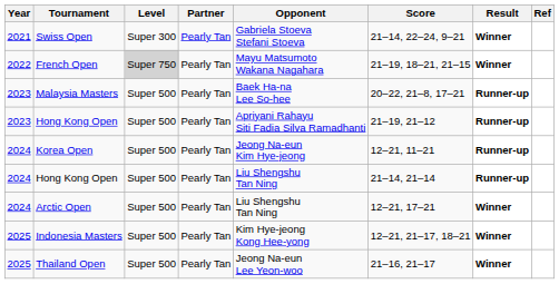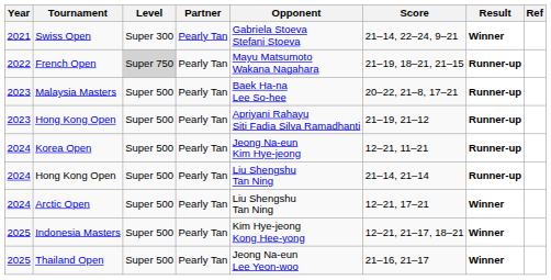French Open | Result: Winner -> Runner-up
